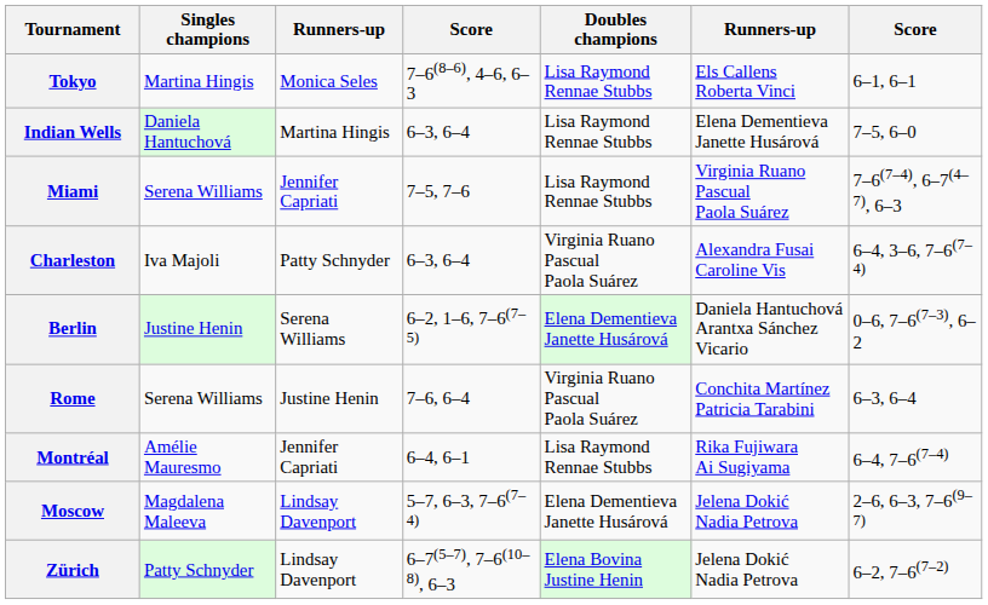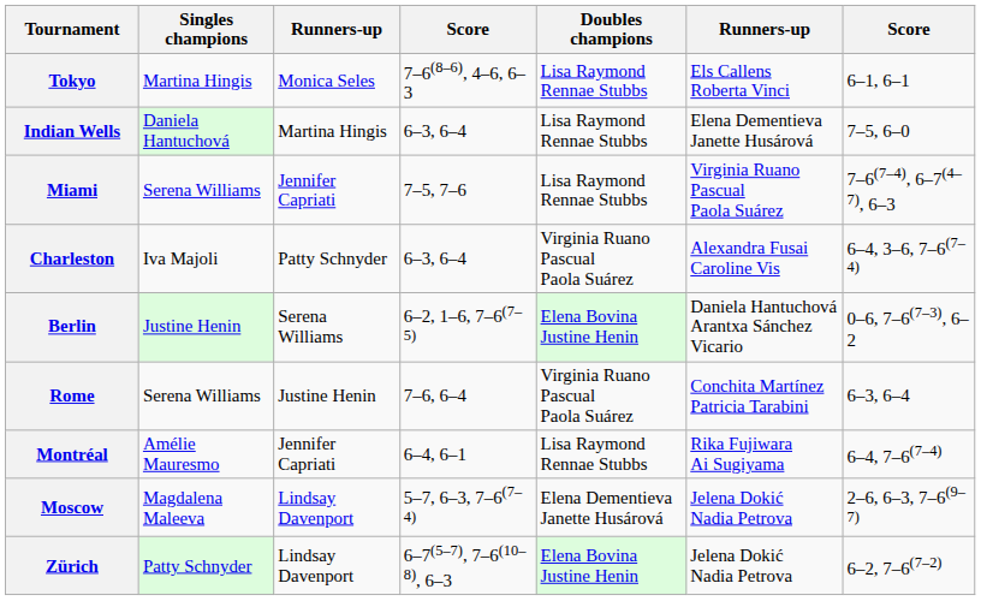Berlin | Doubles champions: Elena Dementieva Janette Husárová -> Elena Bovina Justine Henin
